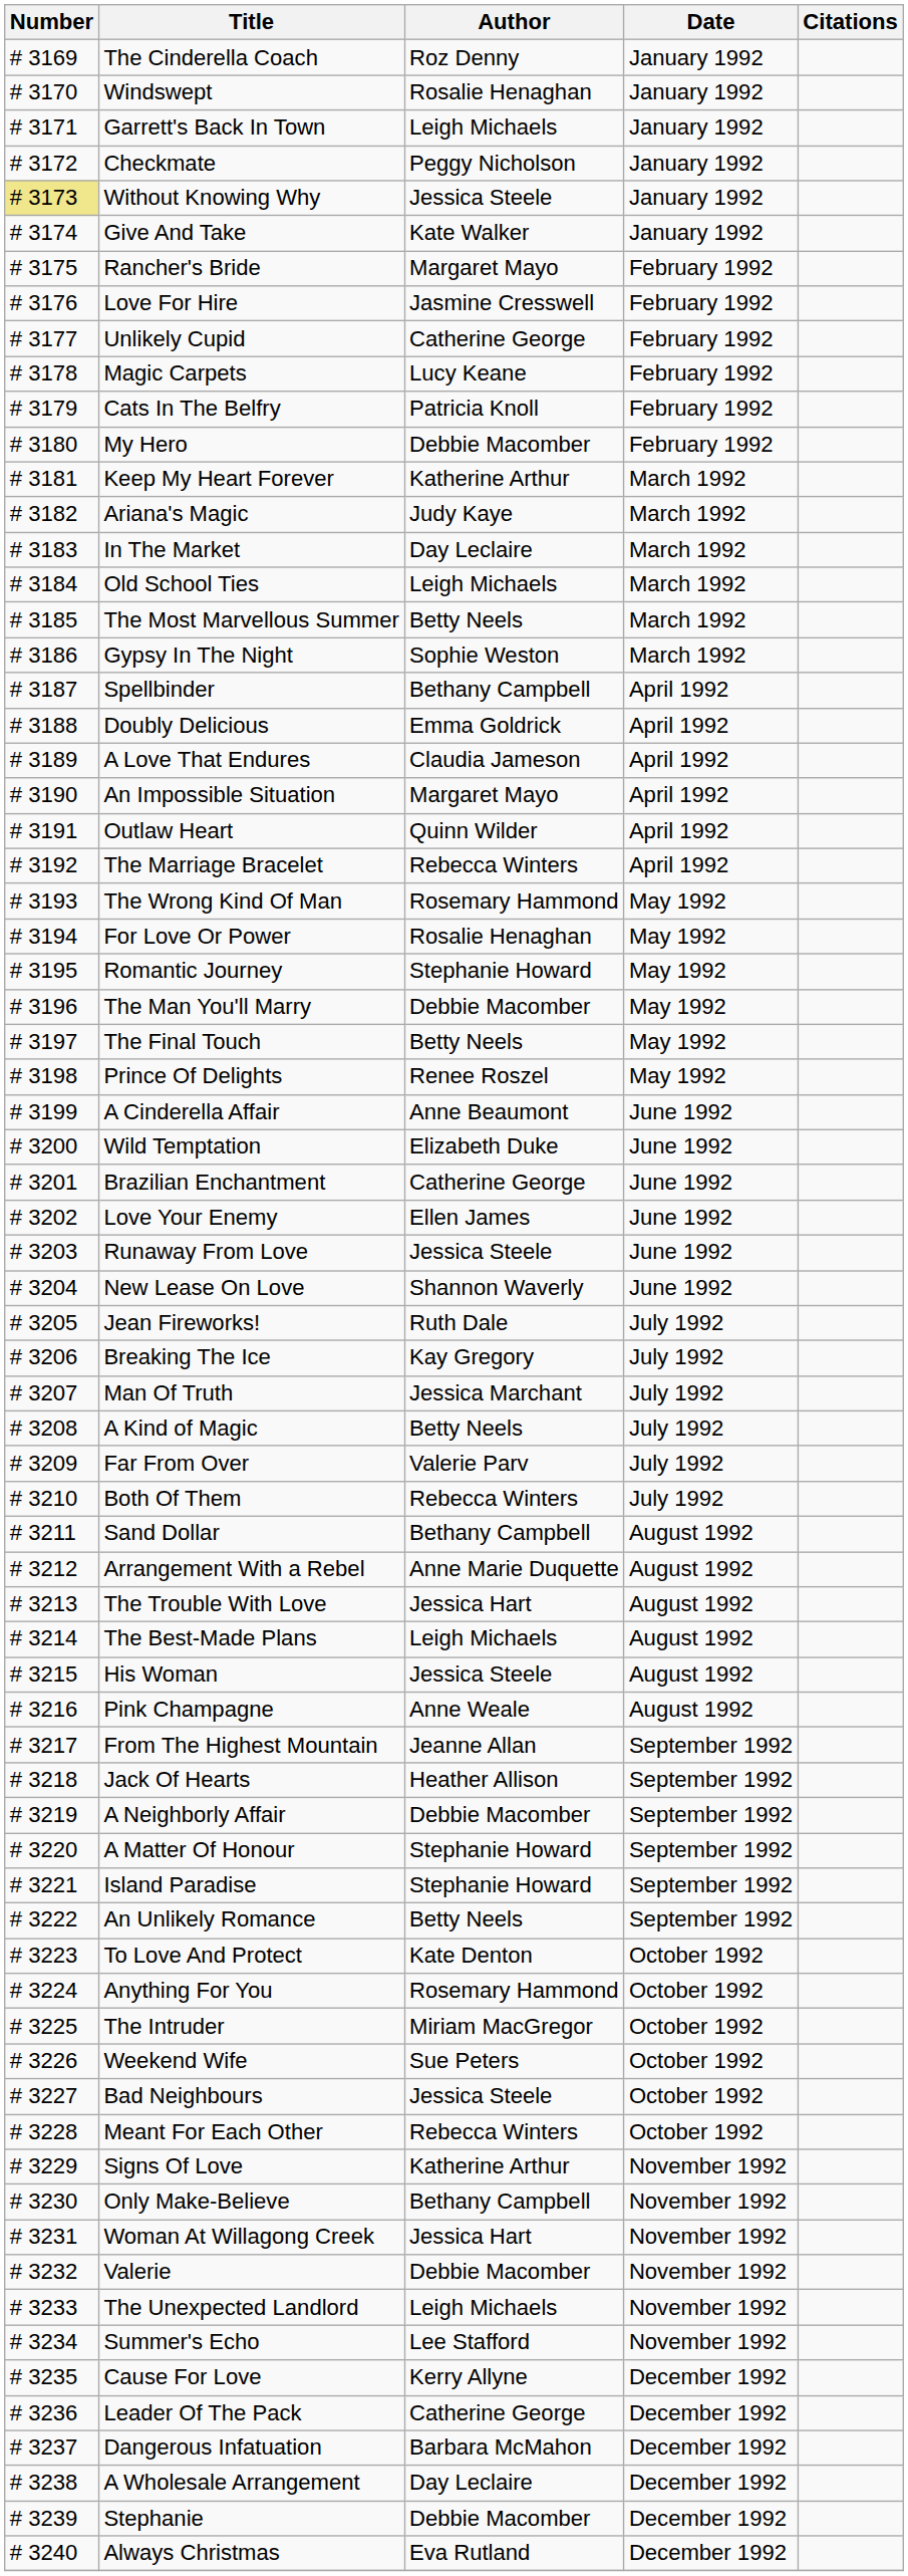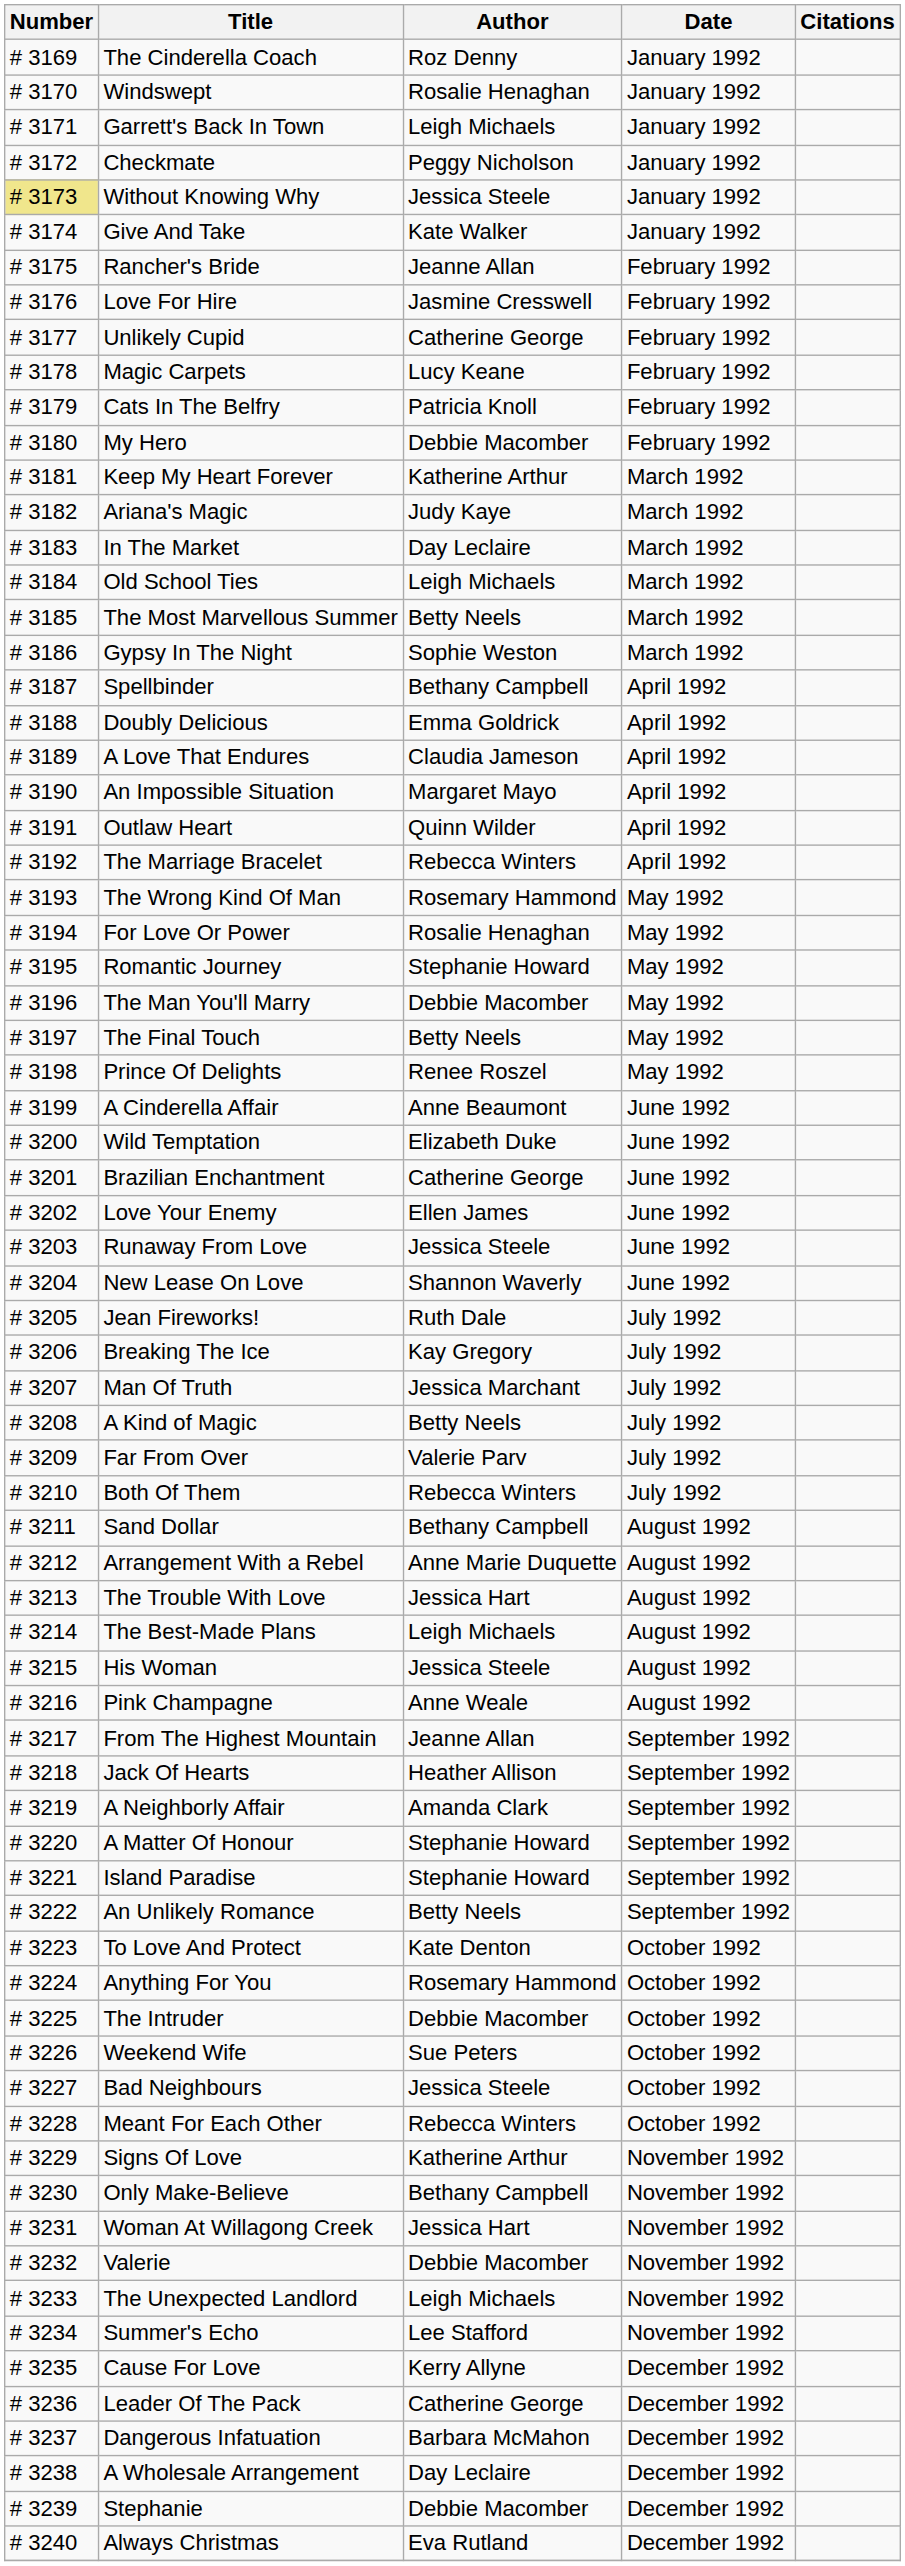Rancher's Bride | Author: Margaret Mayo -> Jeanne Allan
A Neighborly Affair | Author: Debbie Macomber -> Amanda Clark
The Intruder | Author: Miriam MacGregor -> Debbie Macomber
